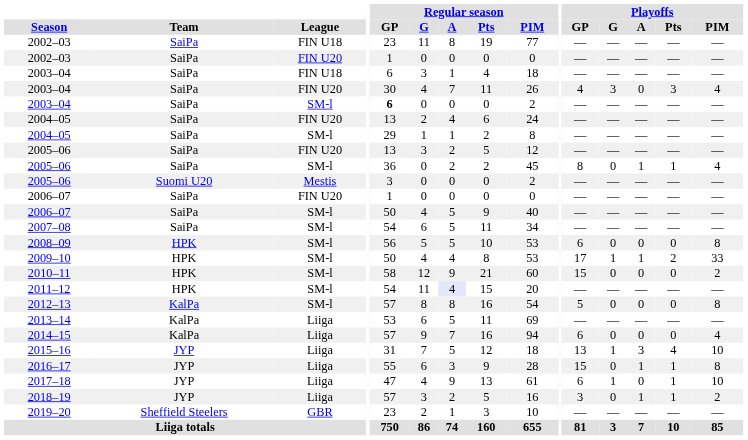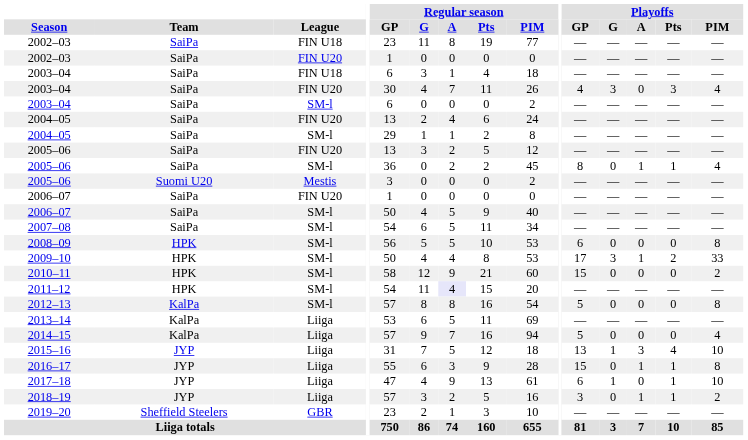2003–04 / SM-l | Regular season / GP: bold -> normal
2009–10 | Playoffs / G: 1 -> 3
2014–15 | Playoffs / GP: 6 -> 5
